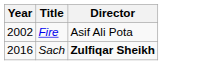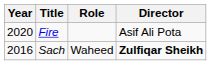+ column: Role | Waheed
Fire | Year: 2002 -> 2020
